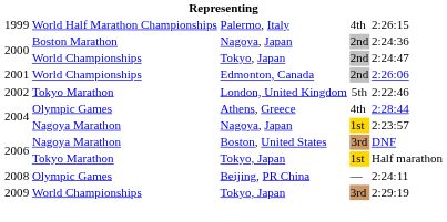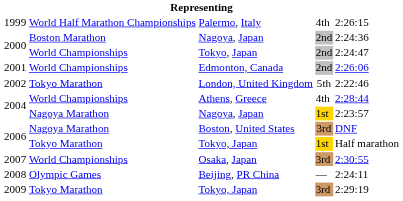2004 / Athens, Greece | column 2: Olympic Games -> World Championships
+ row: 2007 | World Championships | Osaka, Japan | 3rd | 2:30:55
2009 | column 2: World Championships -> Tokyo Marathon
